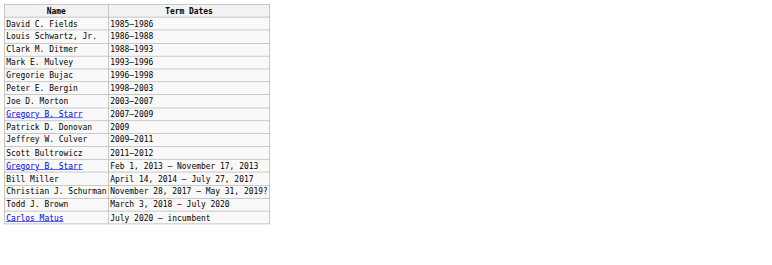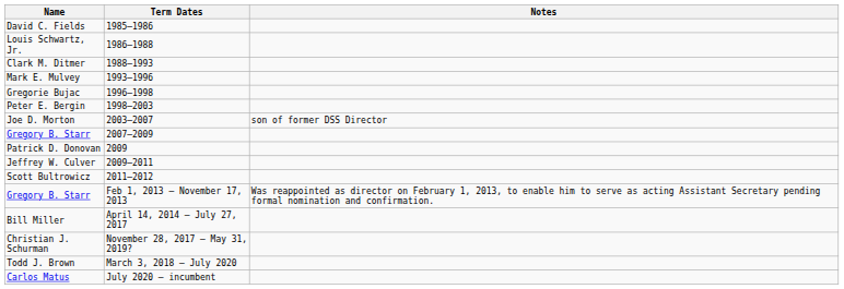+ column: Notes | son of former DSS Director | Was reappointed as director on February 1, 2013, to enable him to serve as acting Assistant Secretary pending formal nomination and confirmation.
